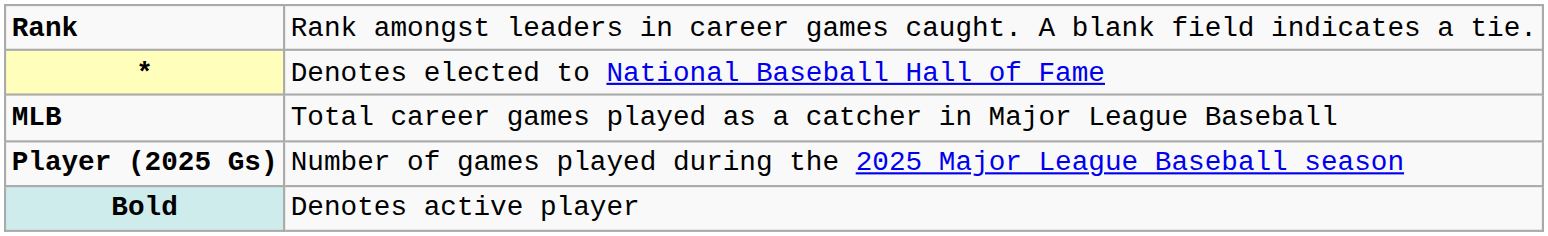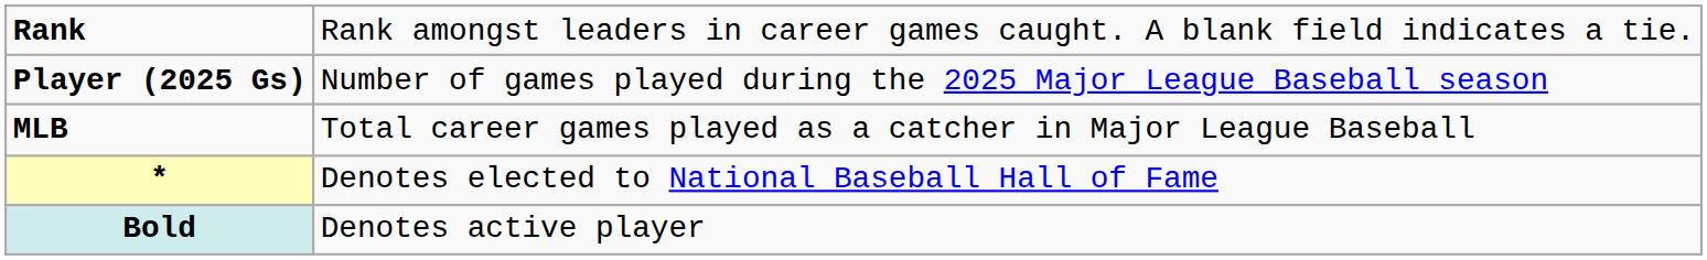rows swapped: Player (2025 Gs) <-> *
